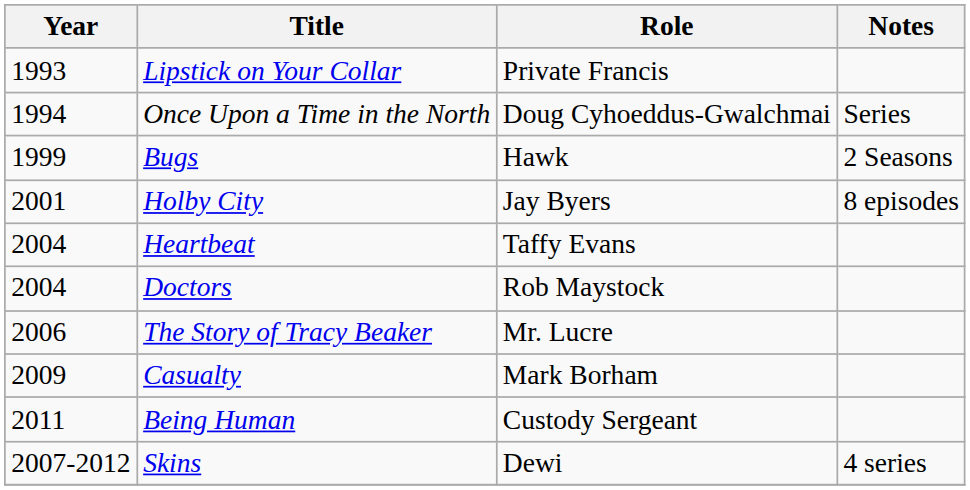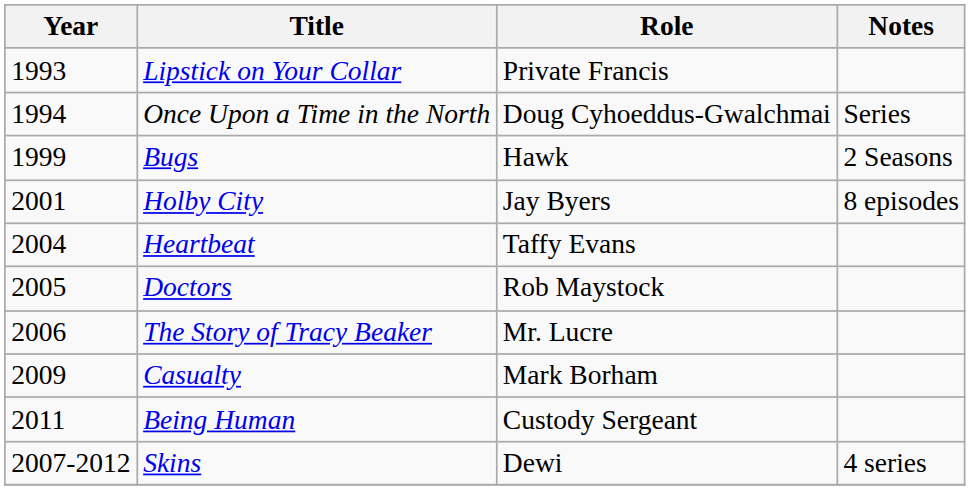Doctors | Year: 2004 -> 2005
